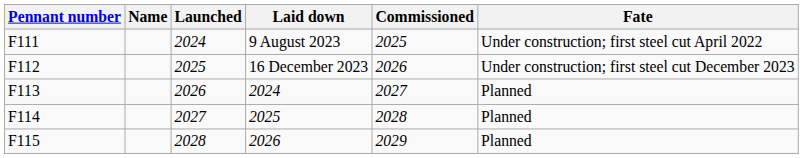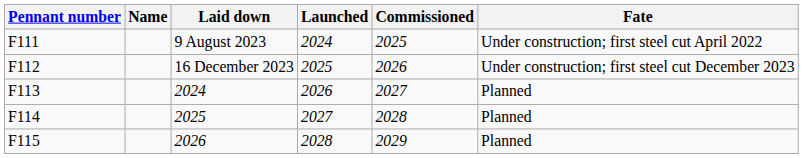columns swapped: Laid down <-> Launched
